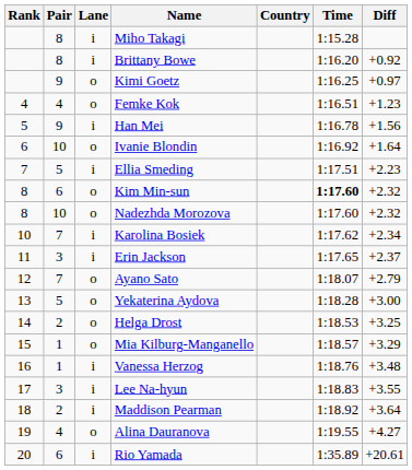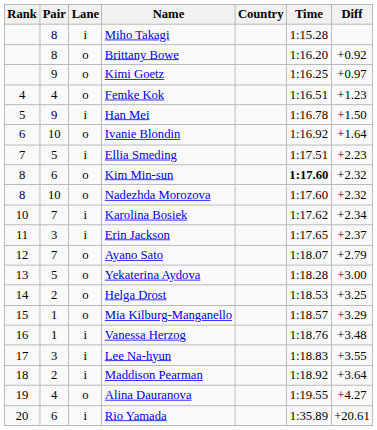Brittany Bowe | Lane: i -> o
Han Mei | Diff: +1.56 -> +1.50
